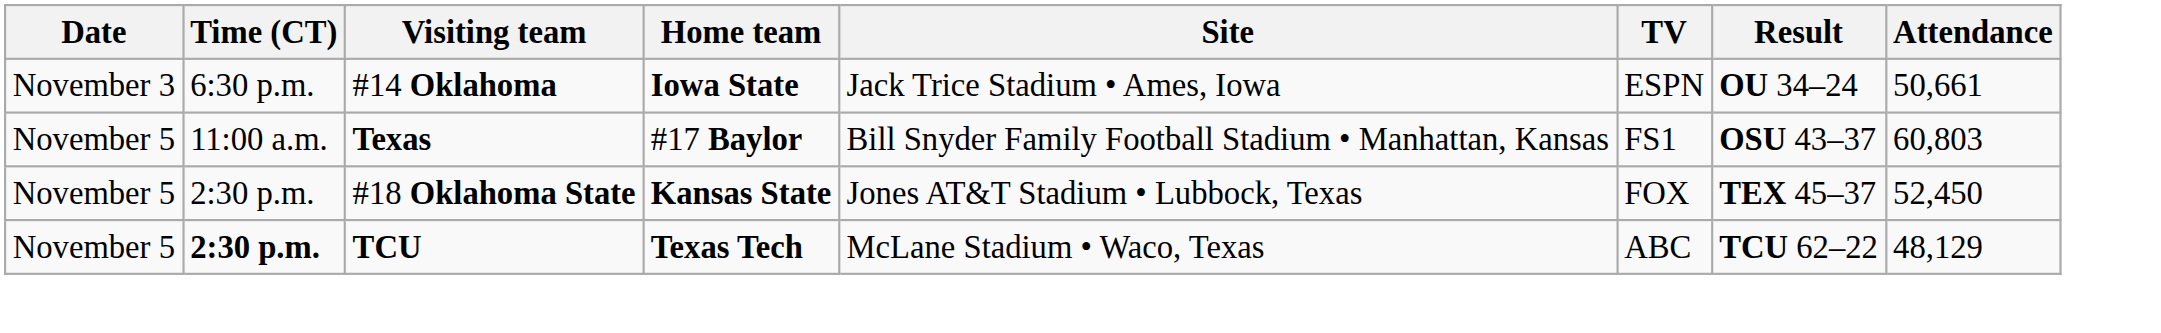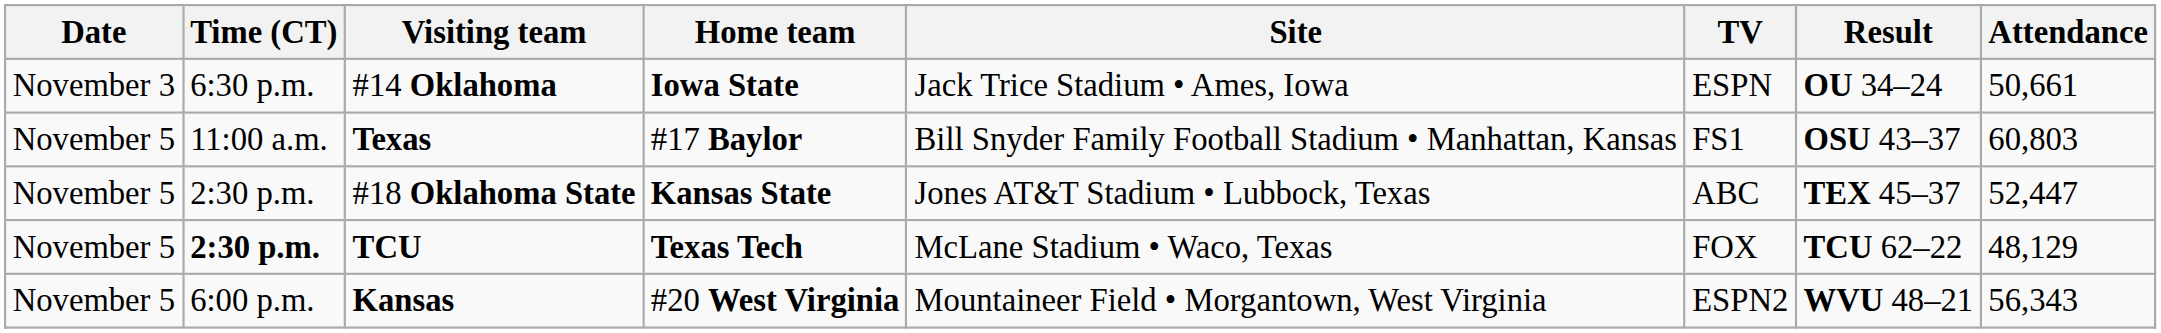#18 Oklahoma State | TV: FOX -> ABC
#18 Oklahoma State | Attendance: 52,450 -> 52,447
TCU | TV: ABC -> FOX
+ row: November 5 | 6:00 p.m. | Kansas | #20 West Virginia | Mountaineer Field • Morgantown, West Virginia | ESPN2 | WVU 48–21 | 56,343
